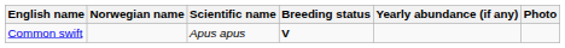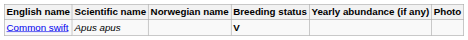columns swapped: Norwegian name <-> Scientific name
